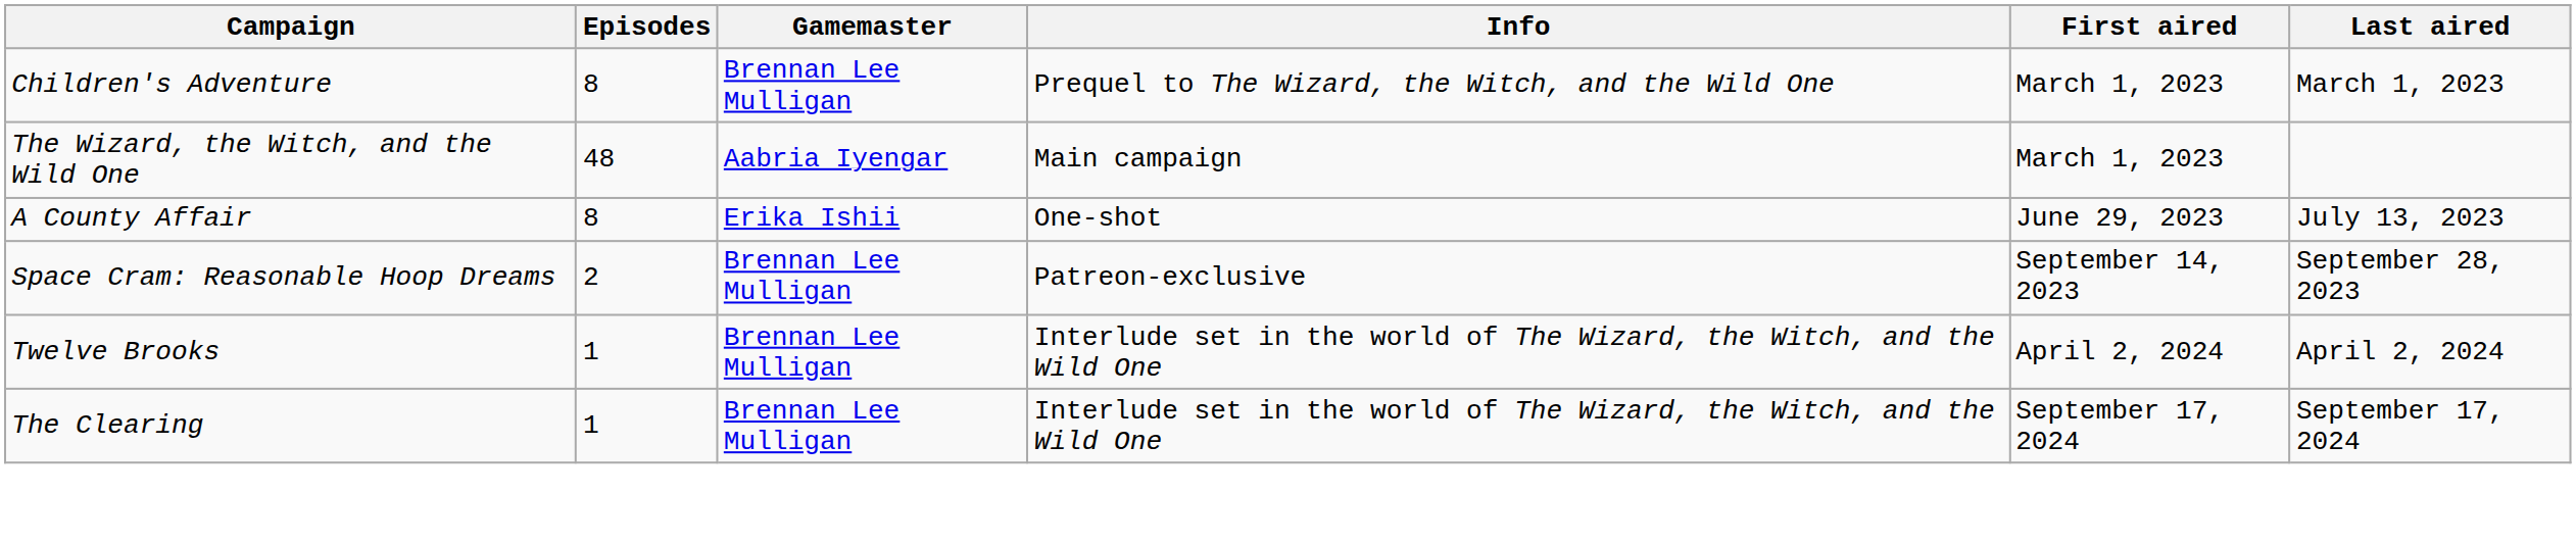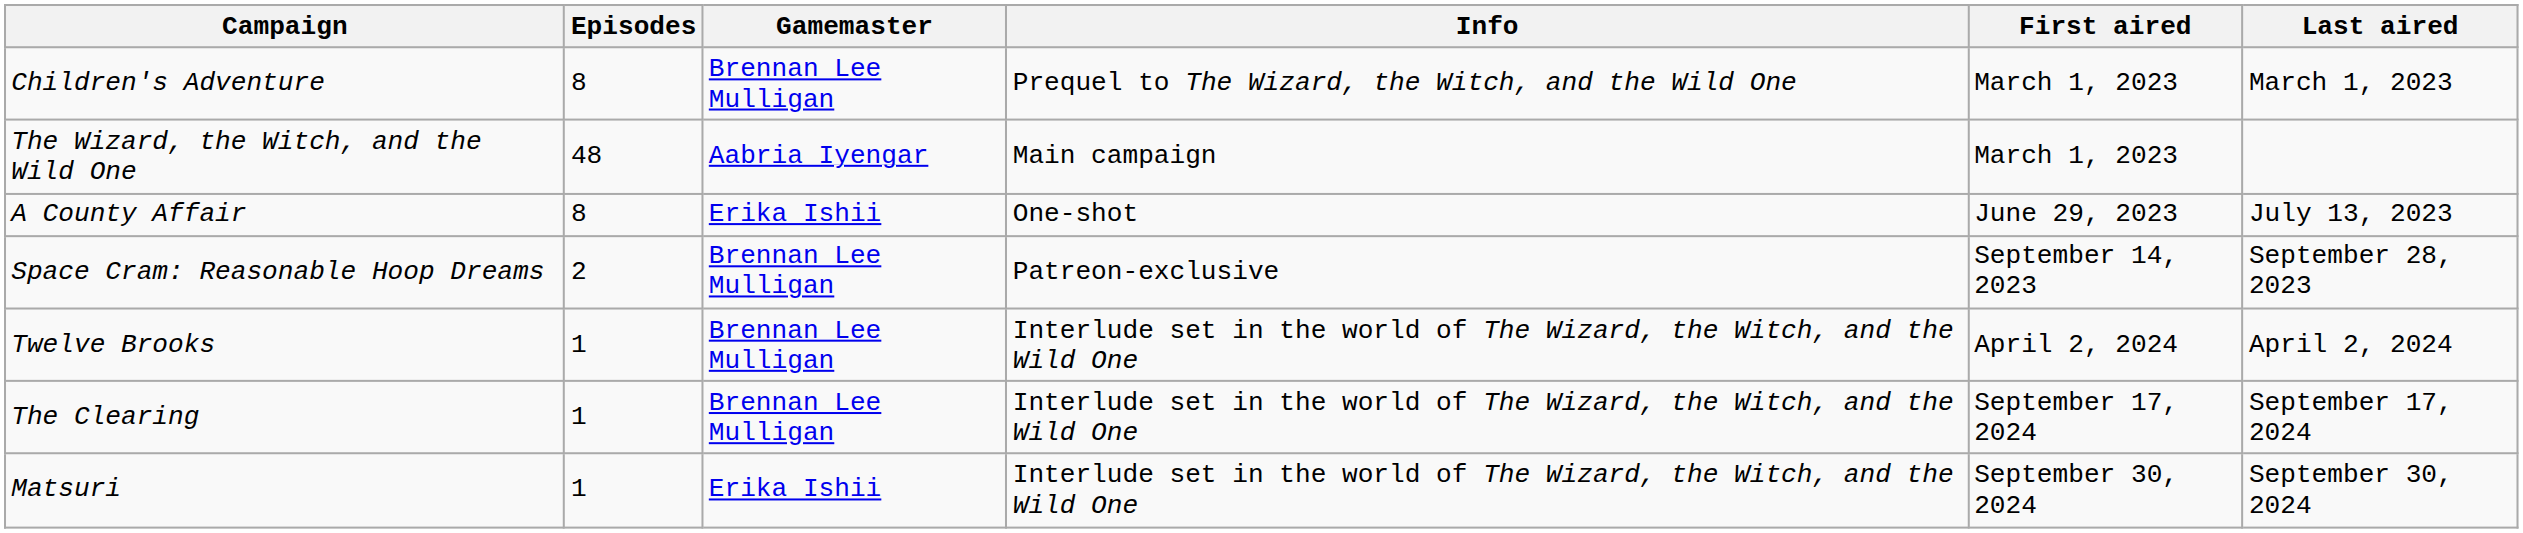+ row: Matsuri | 1 | Erika Ishii | Interlude set in the world of The Wizard, the Witch, and the Wild One | September 30, 2024 | September 30, 2024
